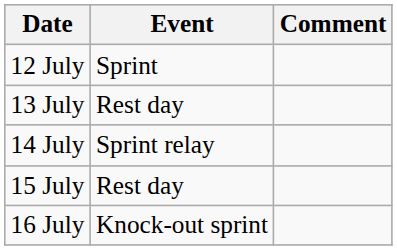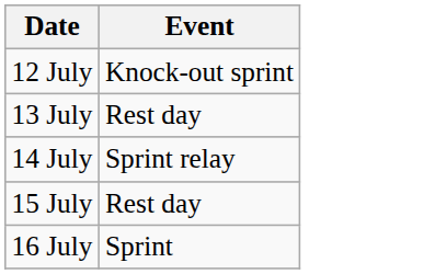- column: Comment
12 July | Event: Sprint -> Knock-out sprint
16 July | Event: Knock-out sprint -> Sprint
